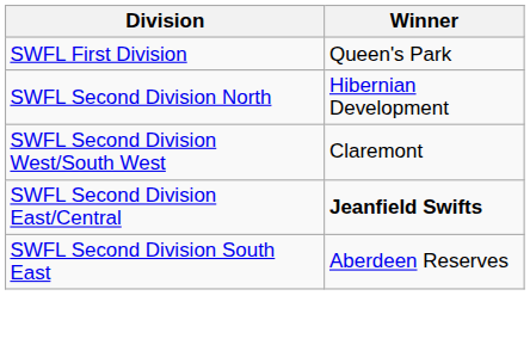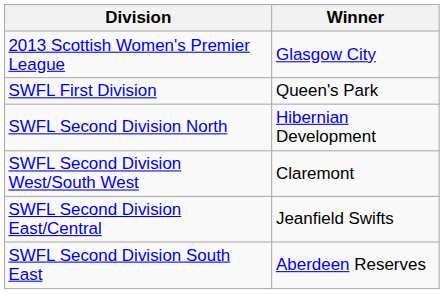+ row: 2013 Scottish Women's Premier League | Glasgow City
SWFL Second Division East/Central | Winner: bold -> normal
